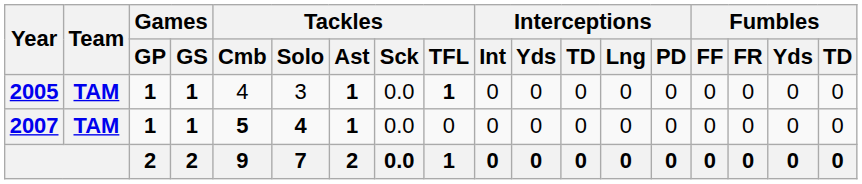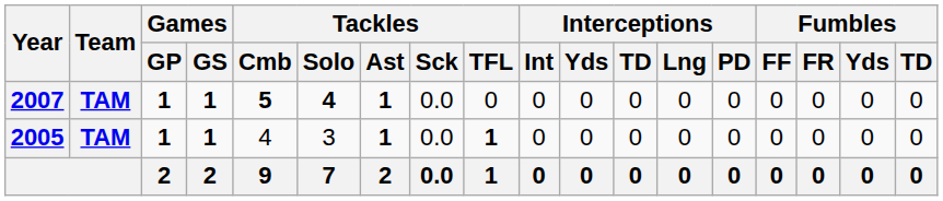rows swapped: 2005 <-> 2007
